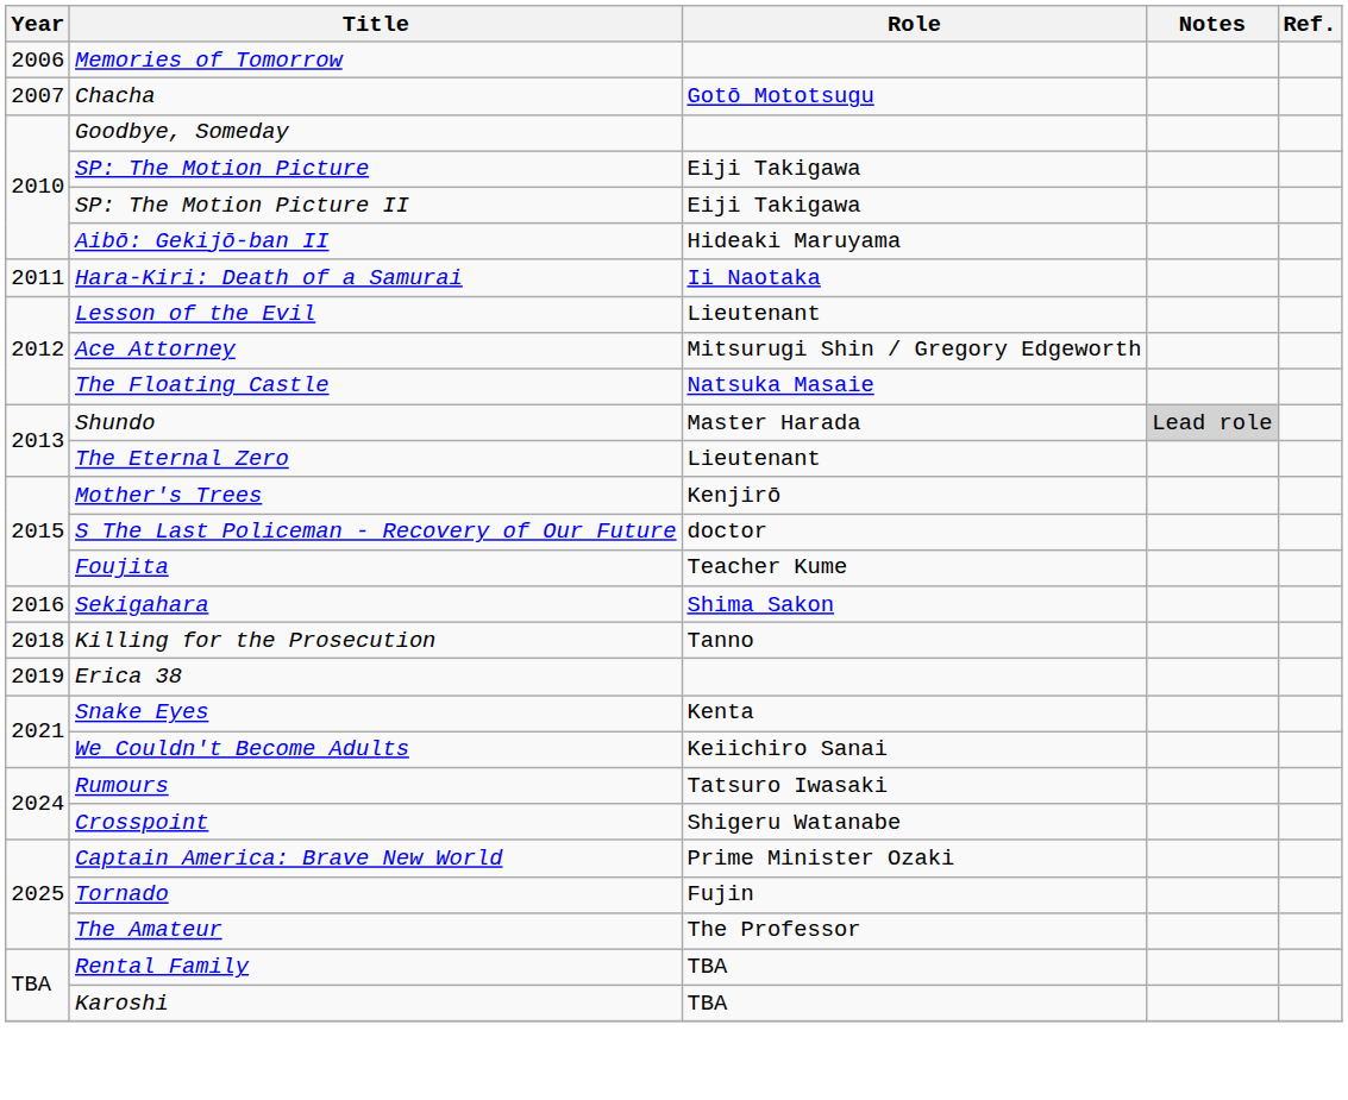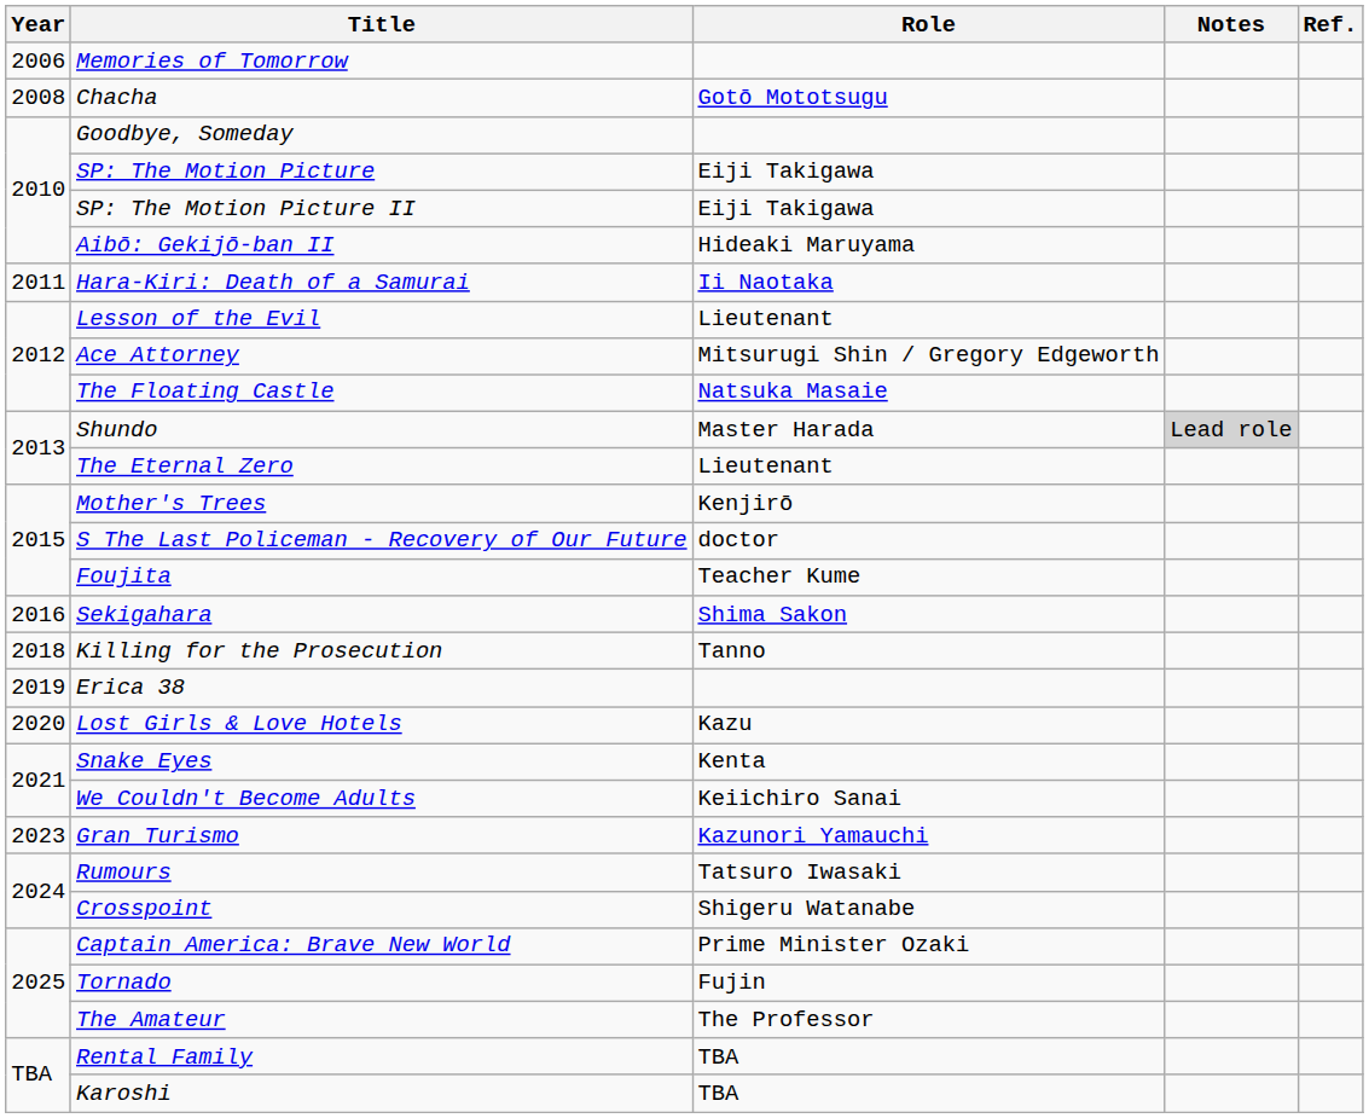Chacha | Year: 2007 -> 2008
+ row: 2020 | Lost Girls & Love Hotels | Kazu
+ row: 2023 | Gran Turismo | Kazunori Yamauchi
